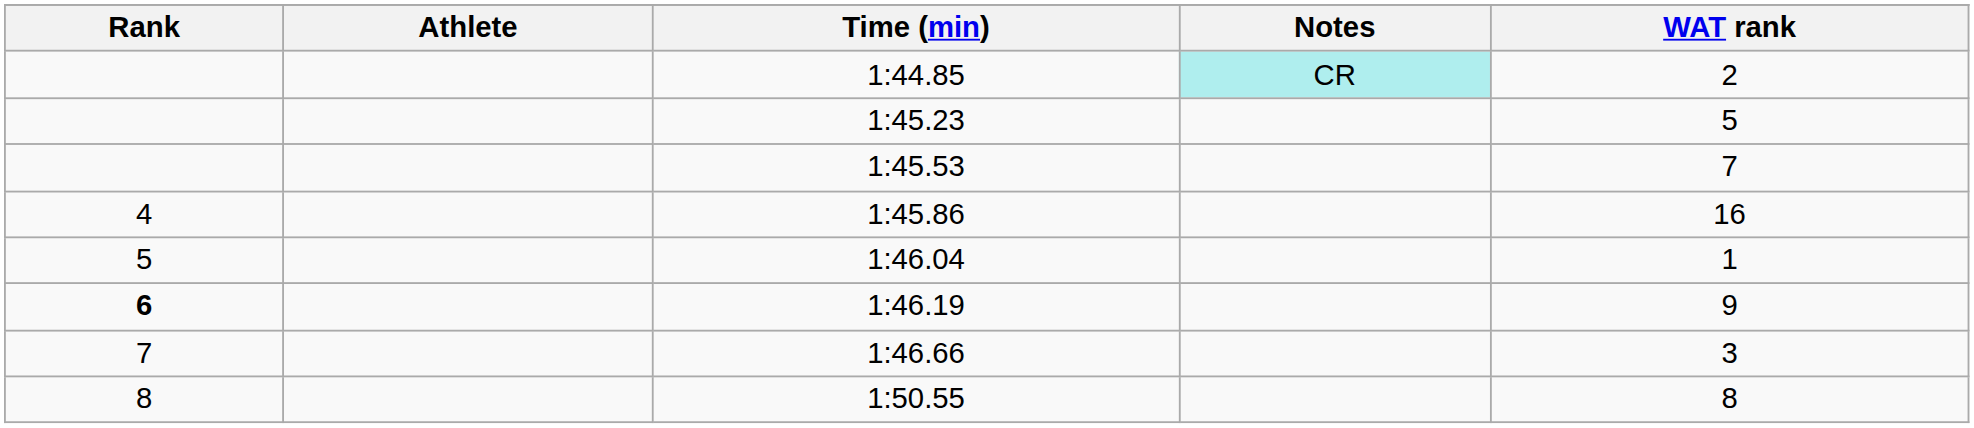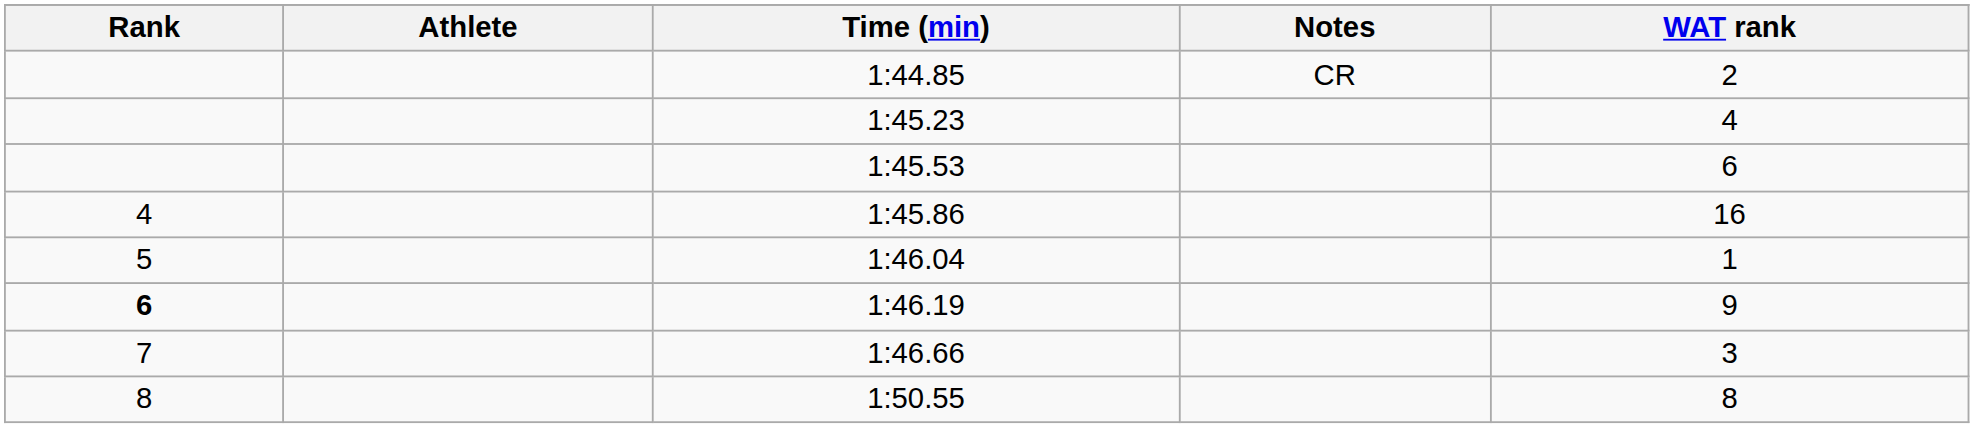1:44.85 | Notes: paleturquoise background -> no background
1:45.23 | WAT rank: 5 -> 4
1:45.53 | WAT rank: 7 -> 6
